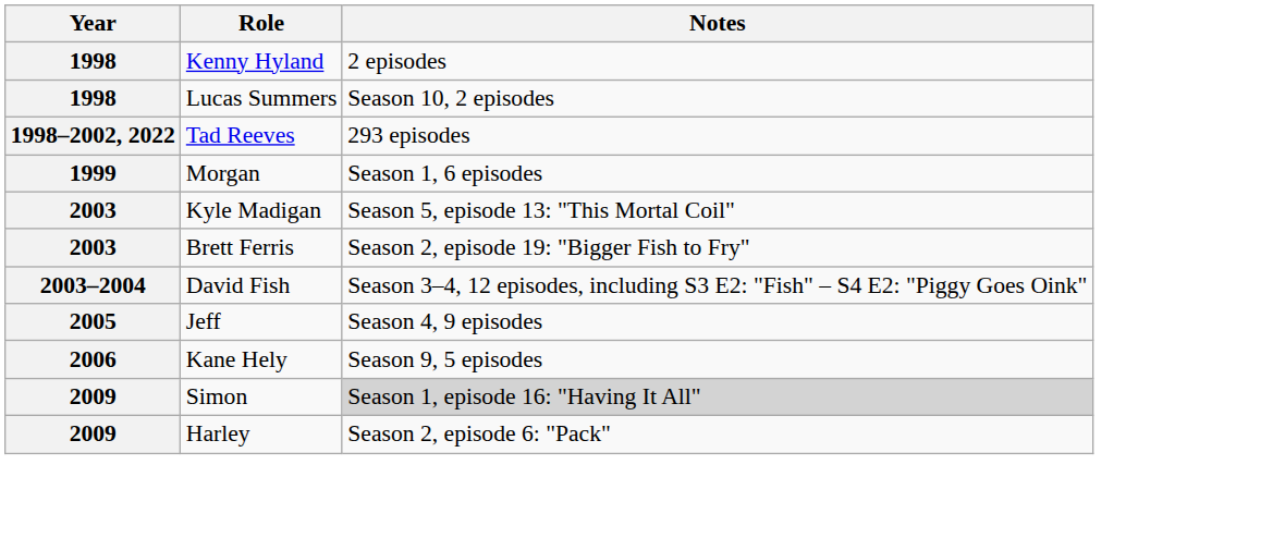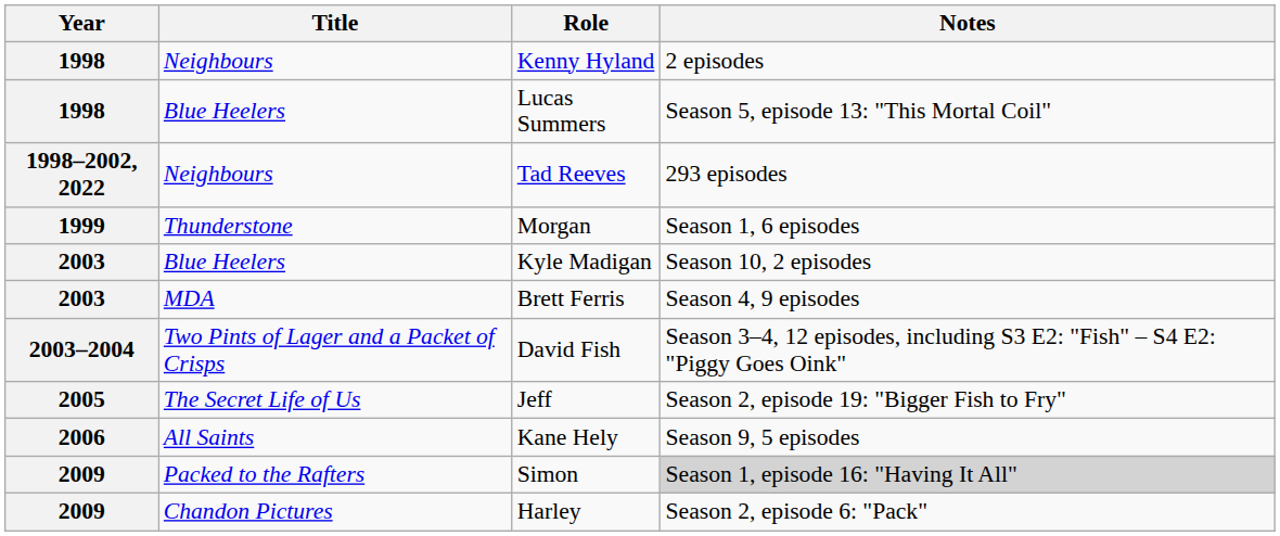+ column: Title | Neighbours | Blue Heelers | Neighbours | Thunderstone | Blue Heelers | MDA | Two Pints of Lager and a Packet of Crisps | The Secret Life of Us | All Saints | Packed to the Rafters | Chandon Pictures
Lucas Summers | Notes: Season 10, 2 episodes -> Season 5, episode 13: "This Mortal Coil"
Kyle Madigan | Notes: Season 5, episode 13: "This Mortal Coil" -> Season 10, 2 episodes
Brett Ferris | Notes: Season 2, episode 19: "Bigger Fish to Fry" -> Season 4, 9 episodes
Jeff | Notes: Season 4, 9 episodes -> Season 2, episode 19: "Bigger Fish to Fry"
